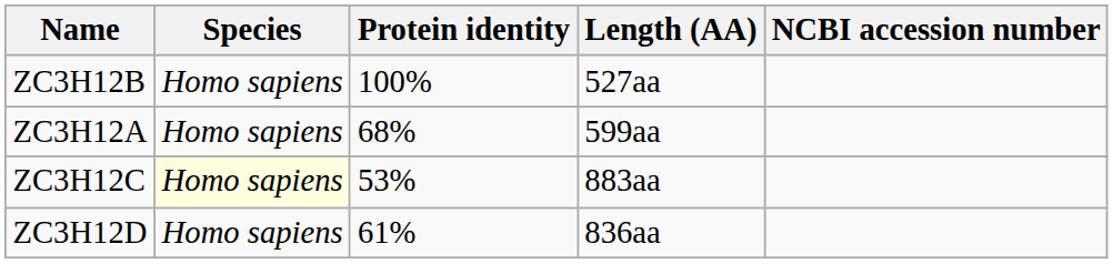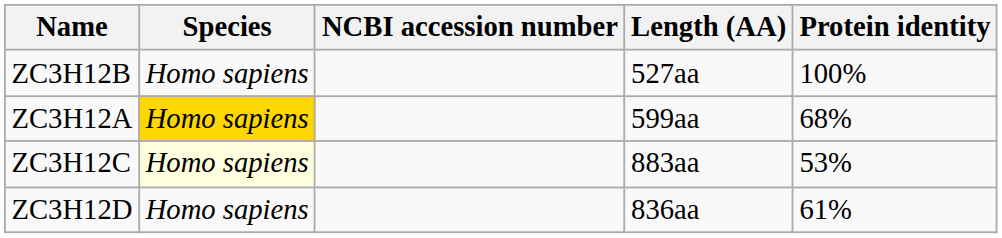columns swapped: NCBI accession number <-> Protein identity
ZC3H12A | Species: no background -> gold background
